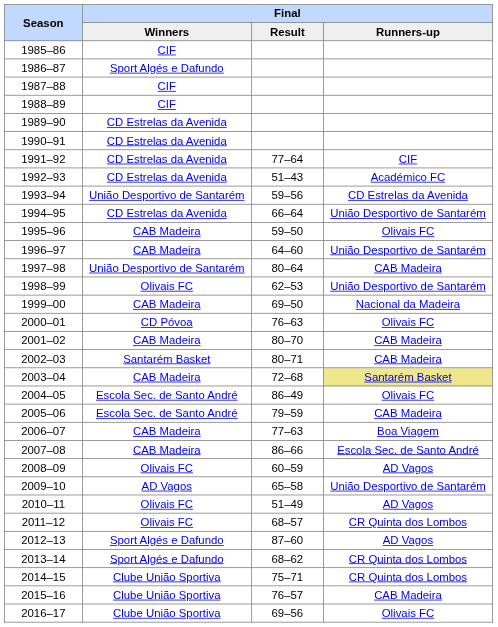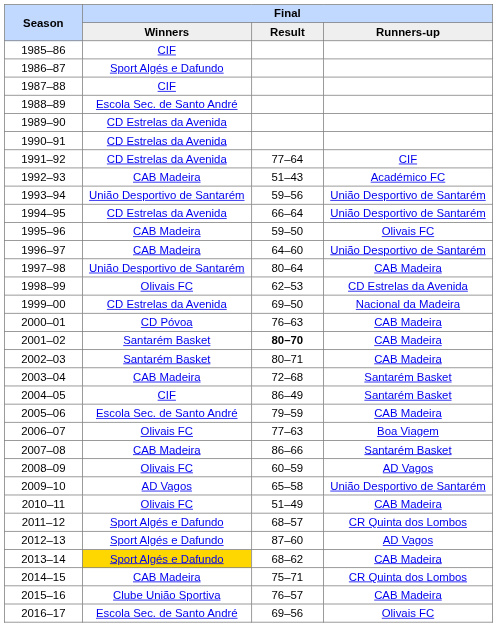1988–89 | Final / Winners: CIF -> Escola Sec. de Santo André
1992–93 | Final / Winners: CD Estrelas da Avenida -> CAB Madeira
1993–94 | Final / Runners-up: CD Estrelas da Avenida -> União Desportivo de Santarém
1998–99 | Final / Runners-up: União Desportivo de Santarém -> CD Estrelas da Avenida
1999–00 | Final / Winners: CAB Madeira -> CD Estrelas da Avenida
2000–01 | Final / Runners-up: Olivais FC -> CAB Madeira
2001–02 | Final / Winners: CAB Madeira -> Santarém Basket
2001–02 | Final / Result: normal -> bold
2003–04 | Final / Runners-up: khaki background -> no background
2004–05 | Final / Winners: Escola Sec. de Santo André -> CIF
2004–05 | Final / Runners-up: Olivais FC -> Santarém Basket
2006–07 | Final / Winners: CAB Madeira -> Olivais FC
2007–08 | Final / Runners-up: Escola Sec. de Santo André -> Santarém Basket
2010–11 | Final / Runners-up: AD Vagos -> CAB Madeira
2011–12 | Final / Winners: Olivais FC -> Sport Algés e Dafundo
2013–14 | Final / Winners: no background -> gold background
2013–14 | Final / Runners-up: CR Quinta dos Lombos -> CAB Madeira
2014–15 | Final / Winners: Clube União Sportiva -> CAB Madeira
2016–17 | Final / Winners: Clube União Sportiva -> Escola Sec. de Santo André
